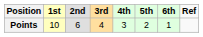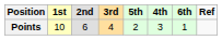columns swapped: 4th <-> 5th
